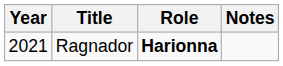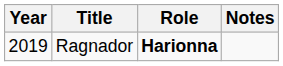Ragnador | Year: 2021 -> 2019
